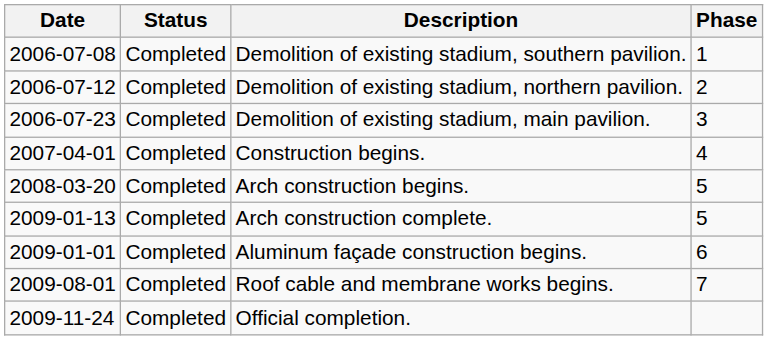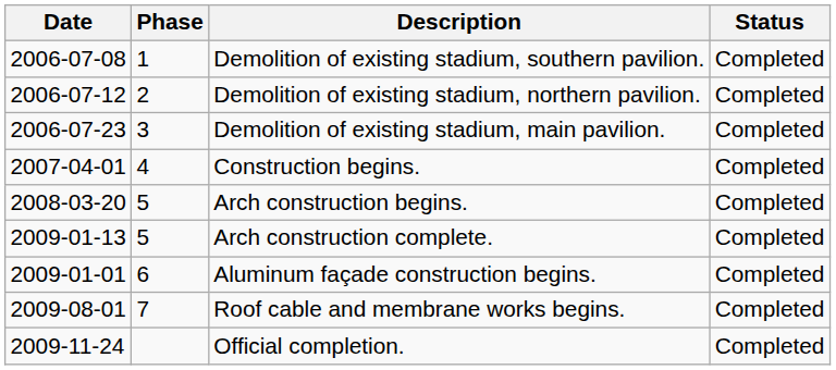columns swapped: Phase <-> Status
